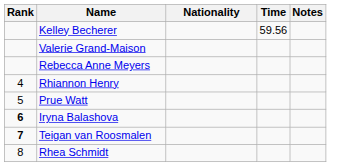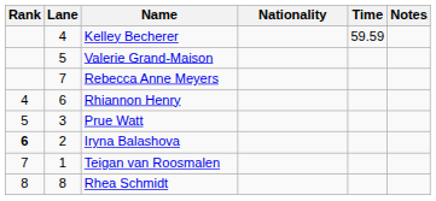+ column: Lane | 4 | 5 | 7 | 6 | 3 | 2 | 1 | 8
Kelley Becherer | Time: 59.56 -> 59.59
Teigan van Roosmalen | Rank: bold -> normal
